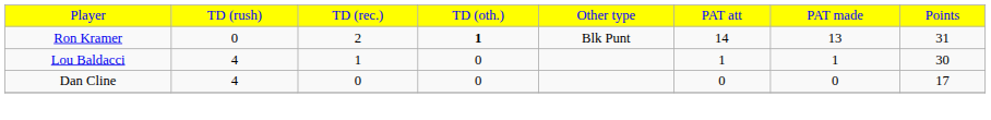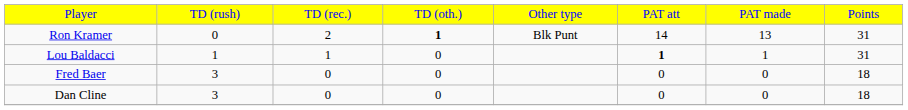Lou Baldacci | column 2: 4 -> 1
Lou Baldacci | column 6: normal -> bold
Lou Baldacci | column 8: 30 -> 31
+ row: Fred Baer | 3 | 0 | 0 | 0 | 0 | 18
Dan Cline | column 2: 4 -> 3
Dan Cline | column 8: 17 -> 18
